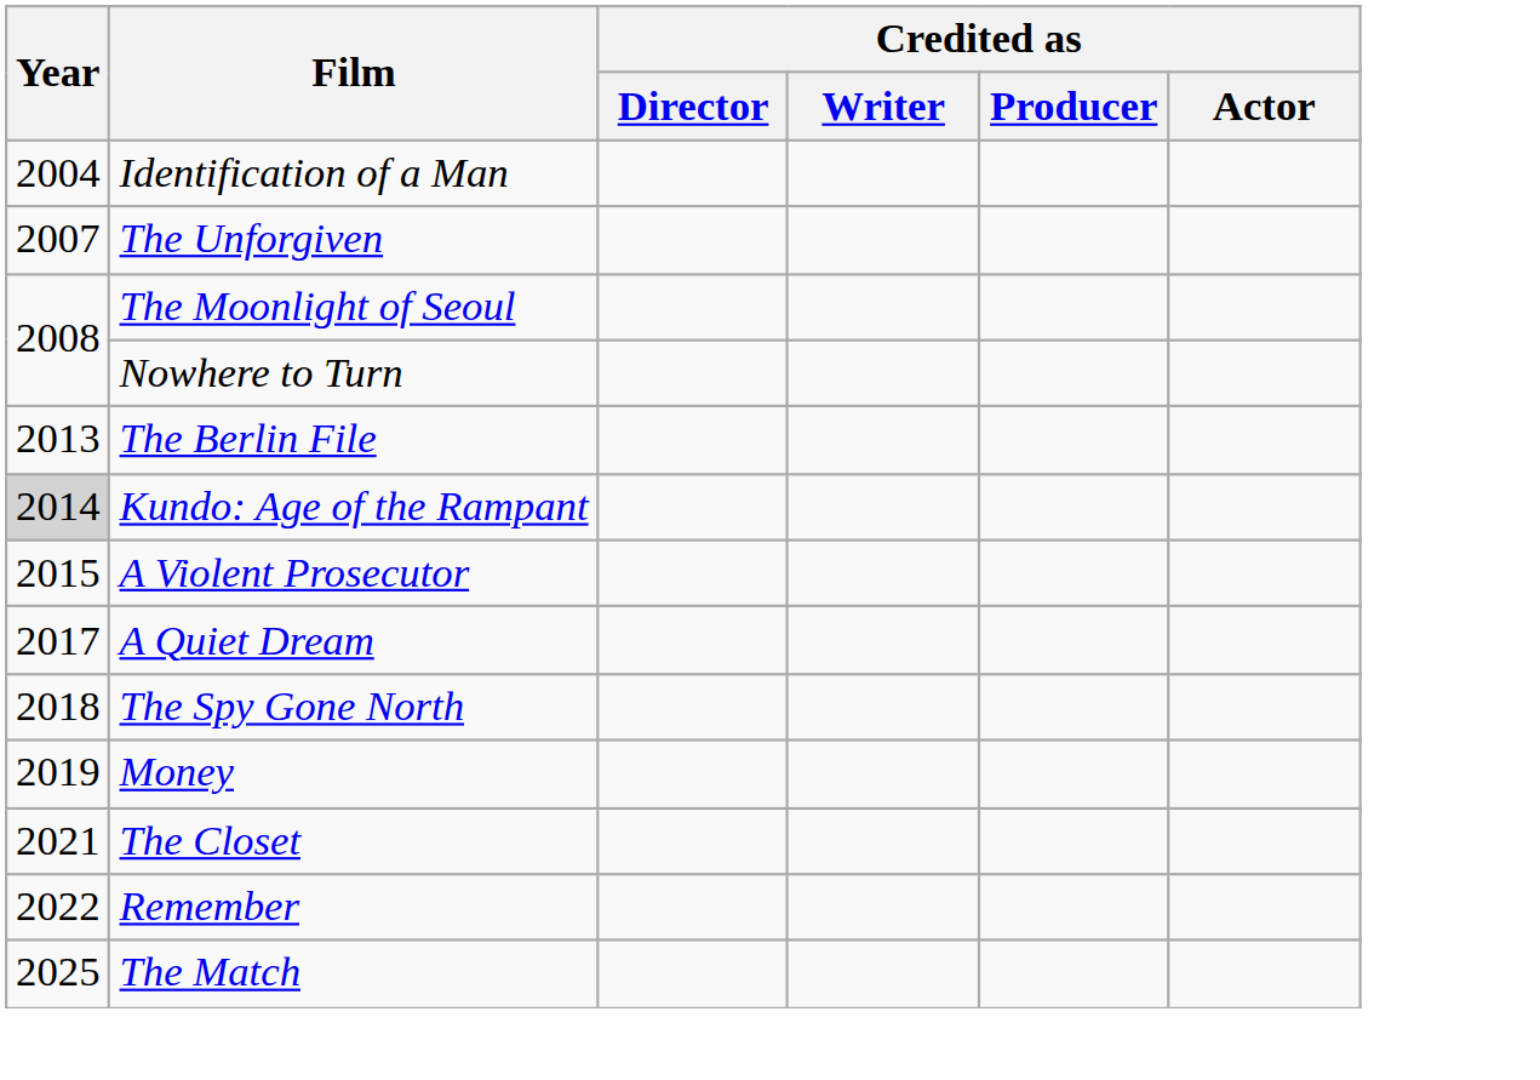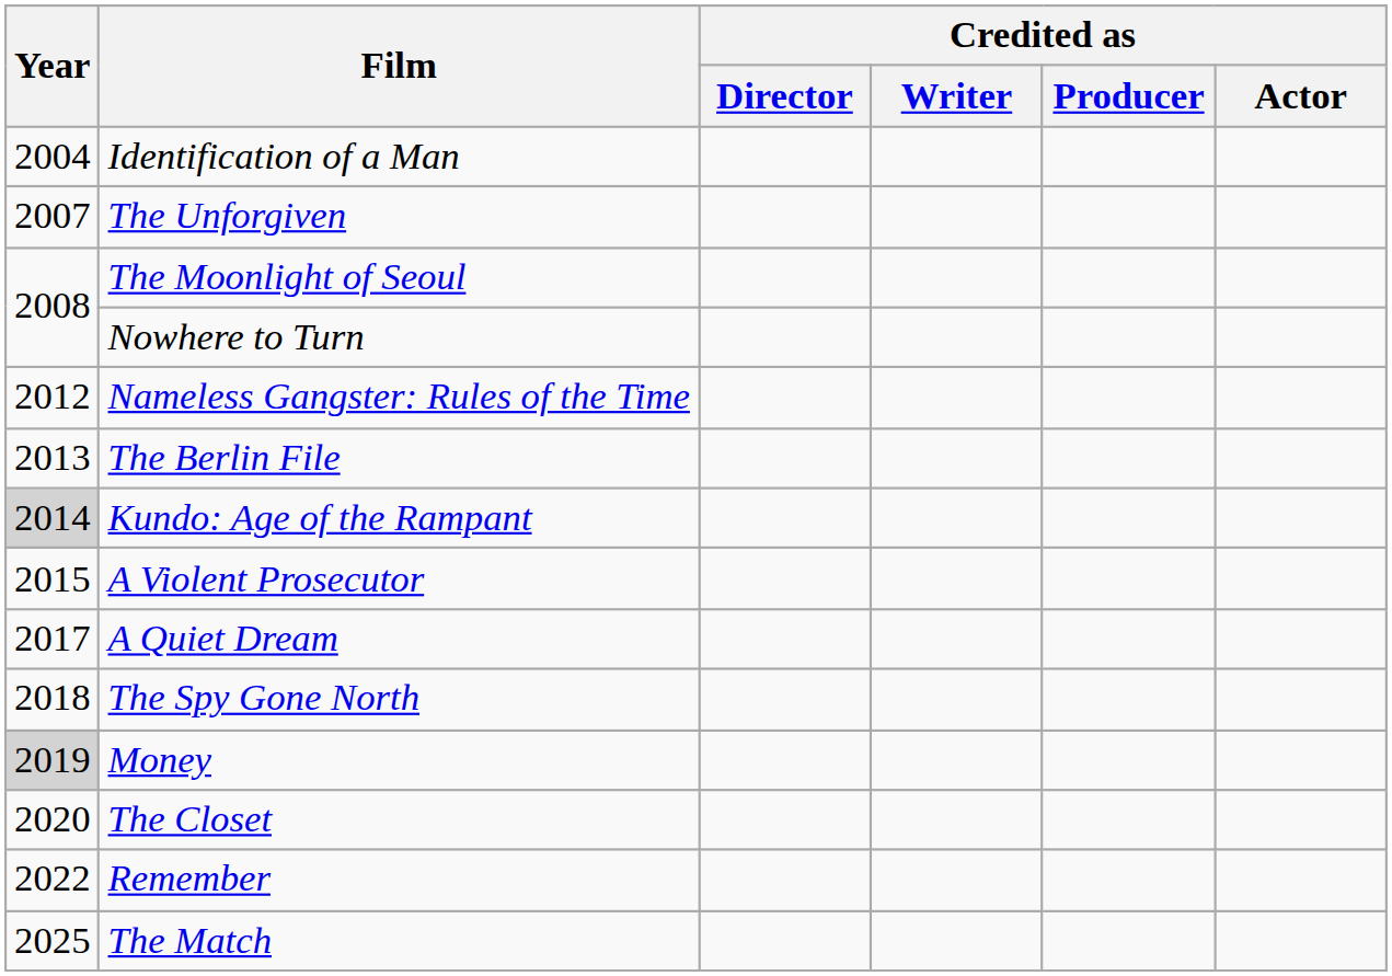+ row: 2012 | Nameless Gangster: Rules of the Time
Money | Year: no background -> lightgrey background
The Closet | Year: 2021 -> 2020
